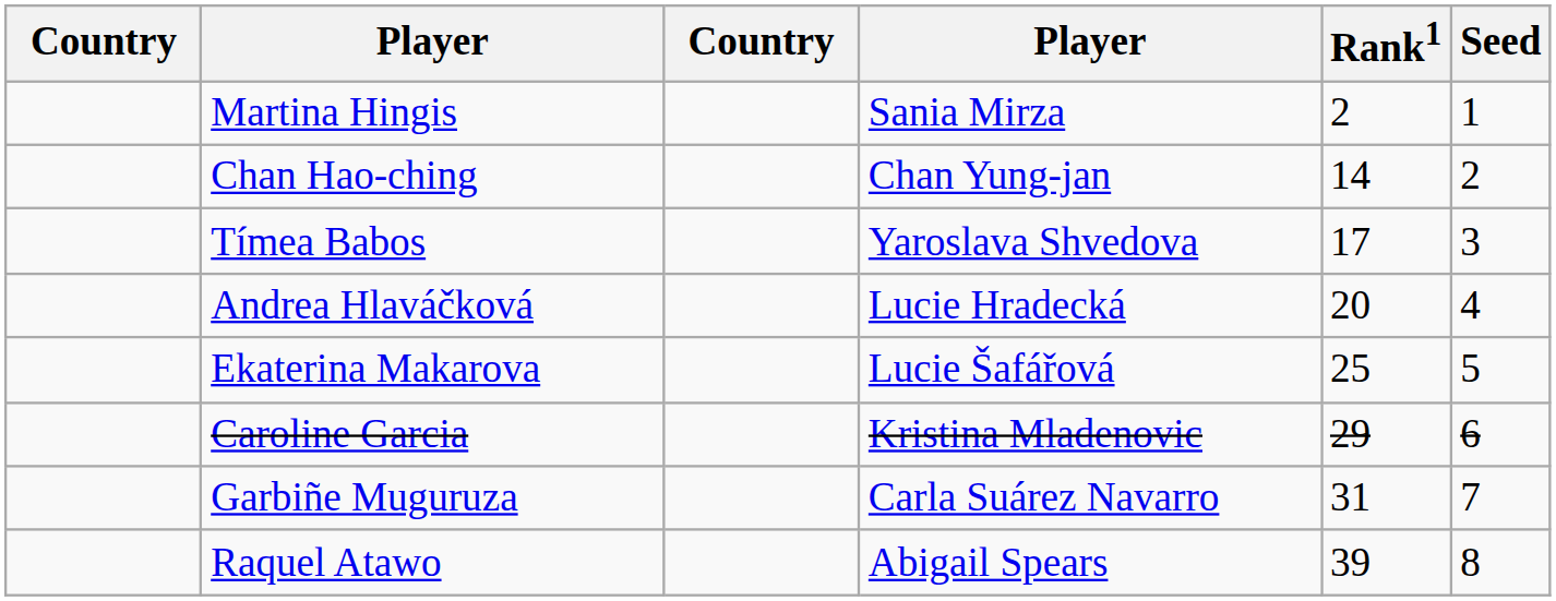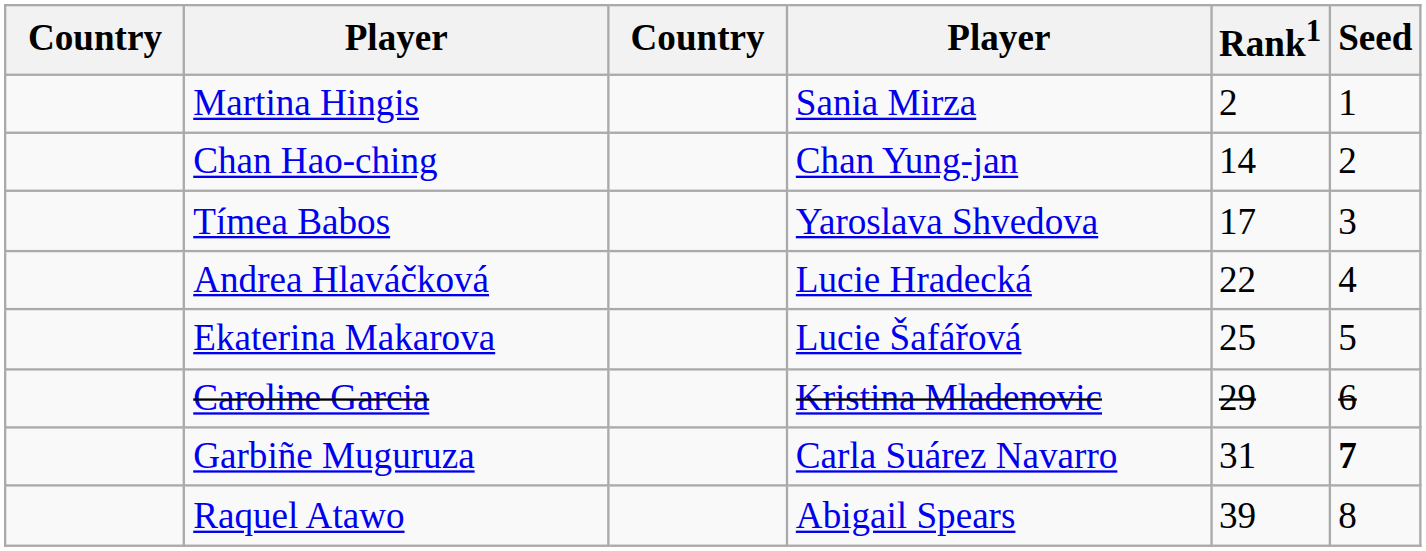Andrea Hlaváčková | Rank1: 20 -> 22
Garbiñe Muguruza | Seed: normal -> bold
